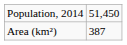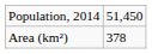Area (km²) | column 2: 387 -> 378
